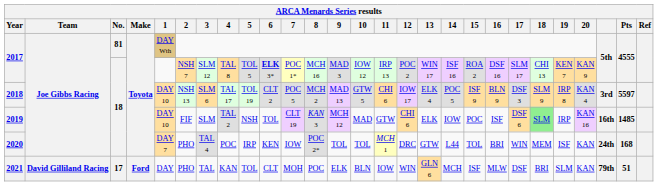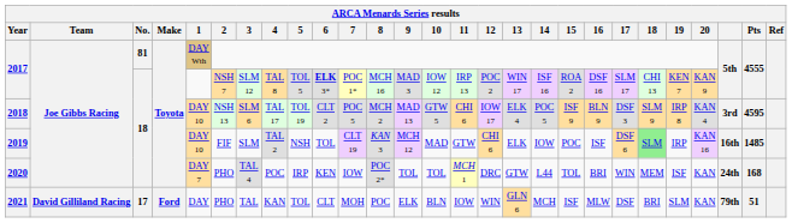2018 | Pts: 5597 -> 4595
